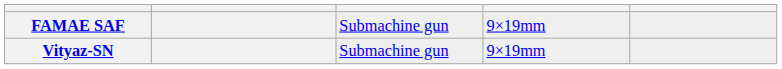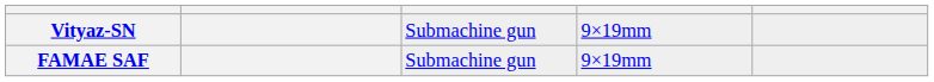rows swapped: Vityaz-SN <-> FAMAE SAF
